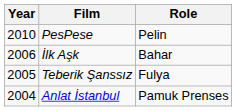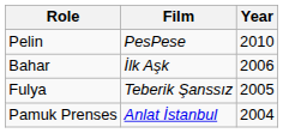columns swapped: Year <-> Role
